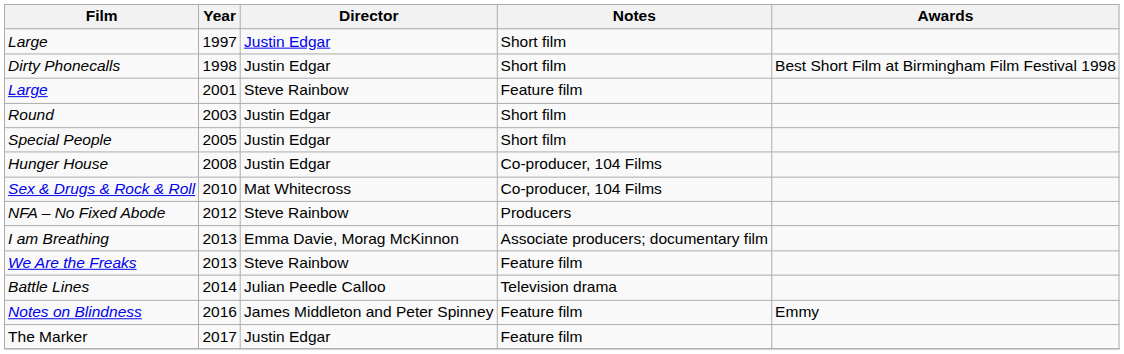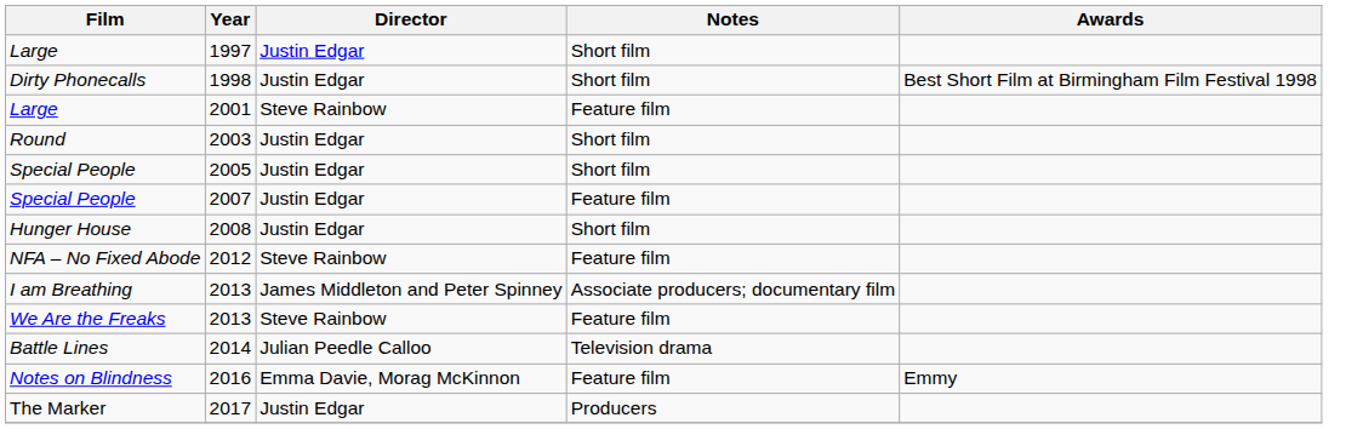+ row: Special People | 2007 | Justin Edgar | Feature film
2008 | Notes: Co-producer, 104 Films -> Short film
- row: Sex & Drugs & Rock & Roll | 2010 | Mat Whitecross | Co-producer, 104 Films
2012 | Notes: Producers -> Feature film
I am Breathing / 2013 | Director: Emma Davie, Morag McKinnon -> James Middleton and Peter Spinney
2016 | Director: James Middleton and Peter Spinney -> Emma Davie, Morag McKinnon
2017 | Notes: Feature film -> Producers
